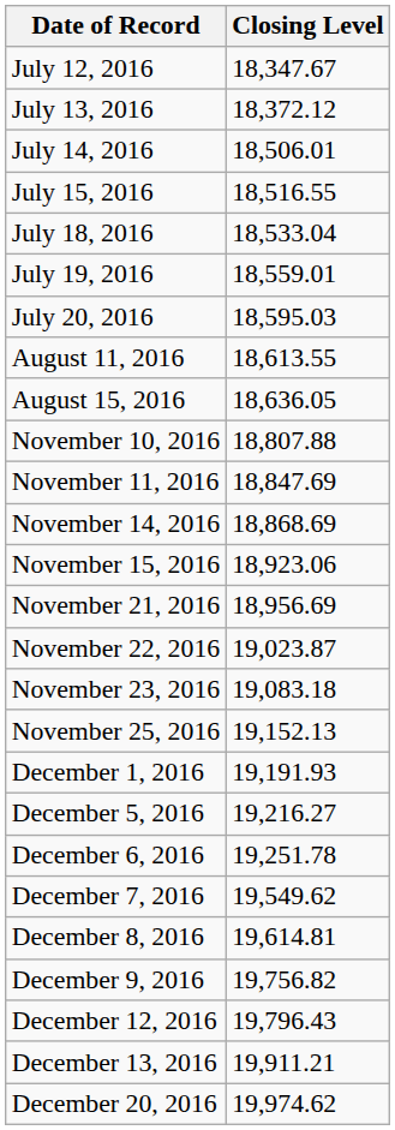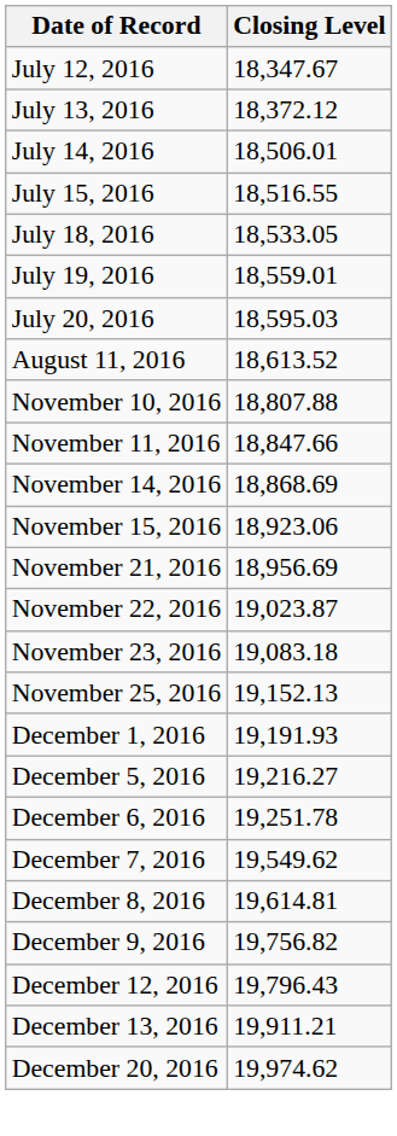July 18, 2016 | Closing Level: 18,533.04 -> 18,533.05
August 11, 2016 | Closing Level: 18,613.55 -> 18,613.52
- row: August 15, 2016 | 18,636.05
November 11, 2016 | Closing Level: 18,847.69 -> 18,847.66
